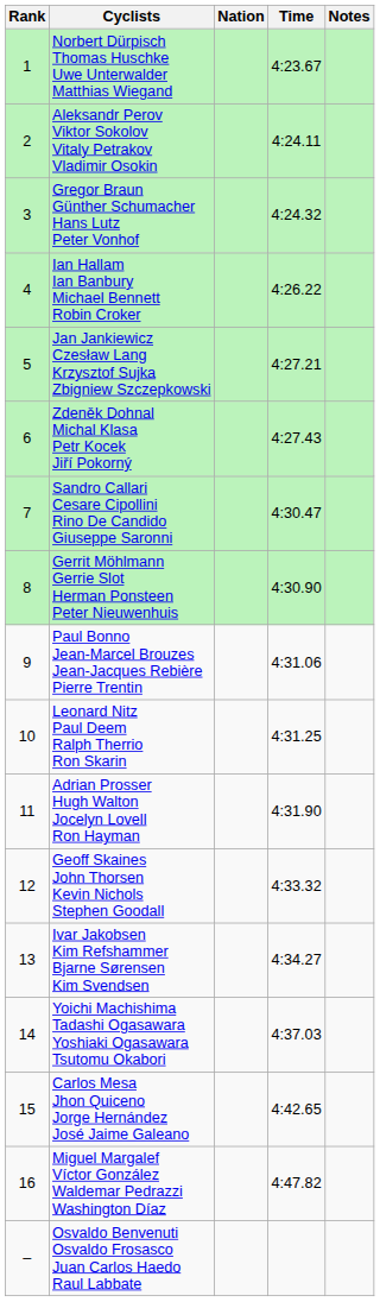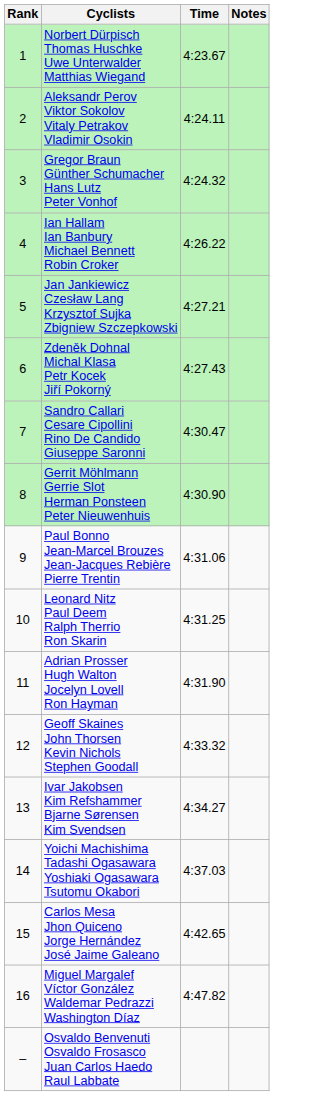- column: Nation
